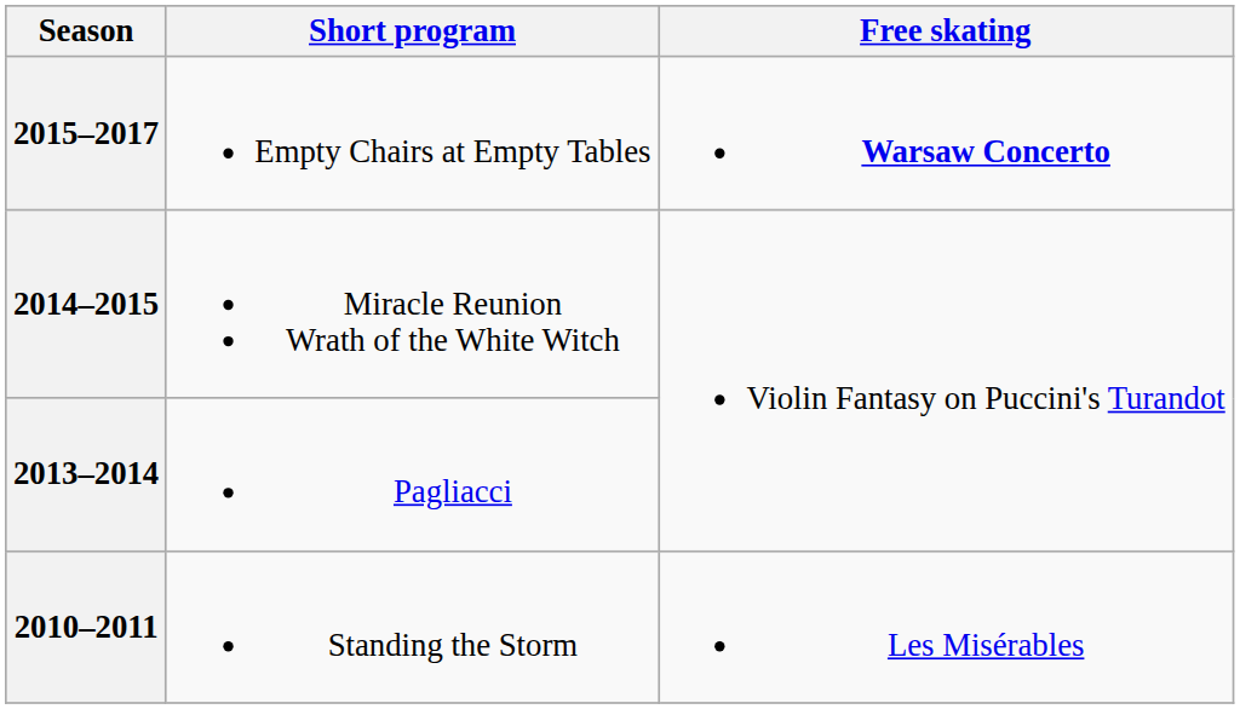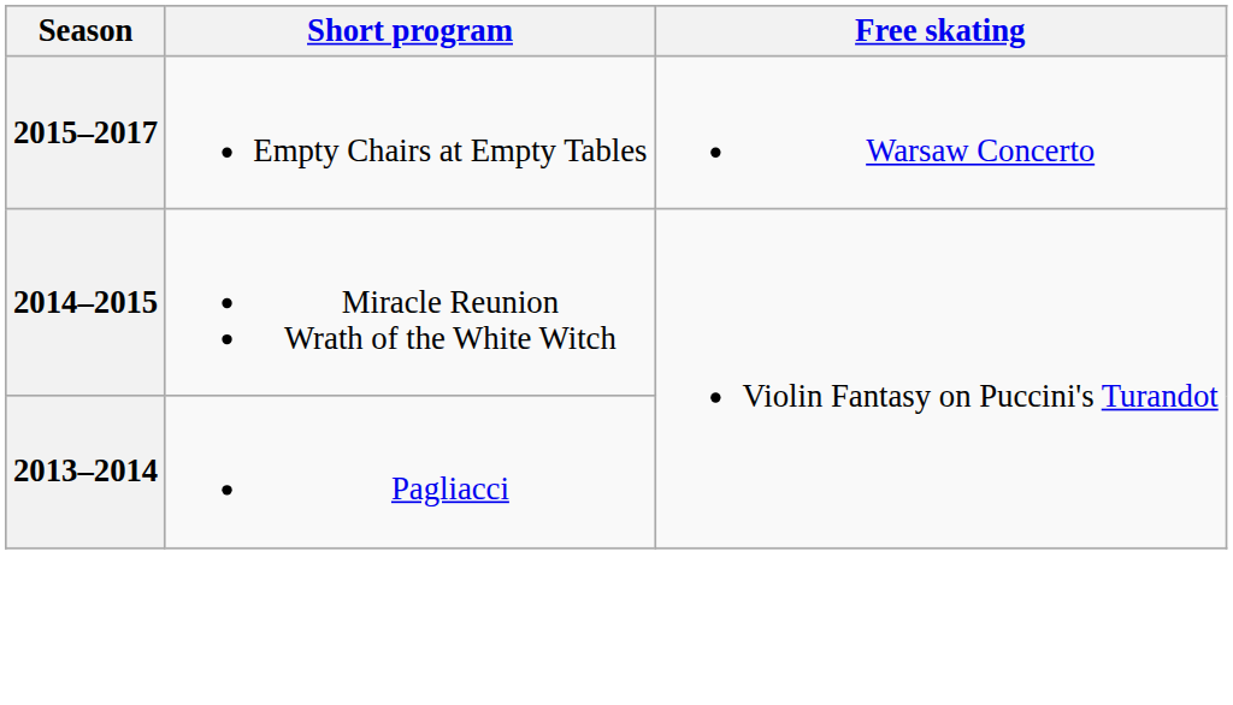2015–2017 | Free skating: bold -> normal
- row: 2010–2011 | Standing the Storm | Les Misérables
